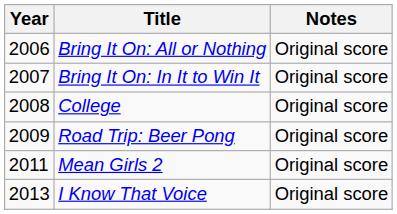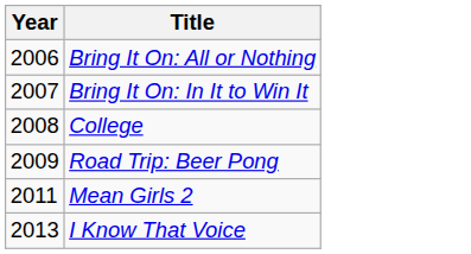- column: Notes | Original score | Original score | Original score | Original score | Original score | Original score
